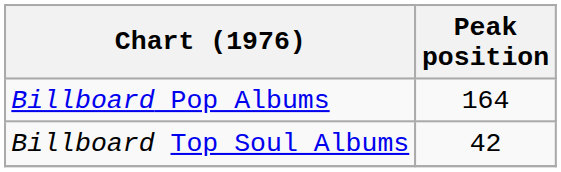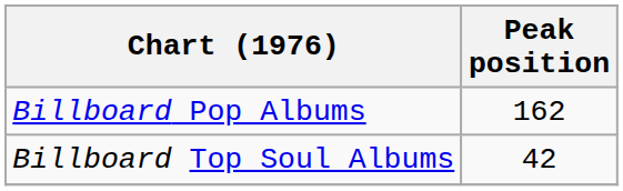Billboard Pop Albums | Peak position: 164 -> 162
